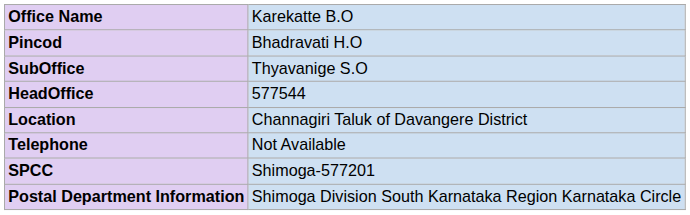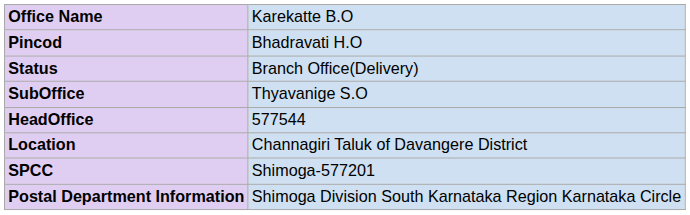+ row: Status | Branch Office(Delivery)
- row: Telephone | Not Available
